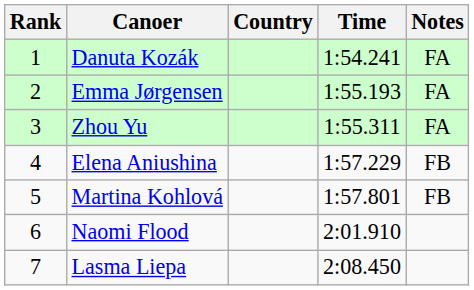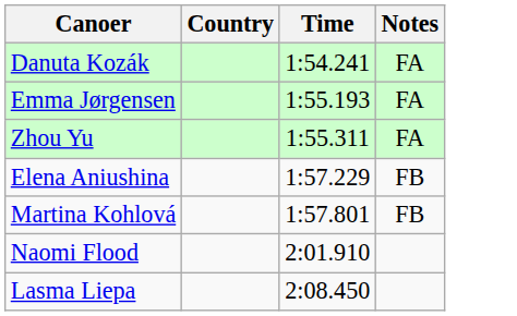- column: Rank | 1 | 2 | 3 | 4 | 5 | 6 | 7
